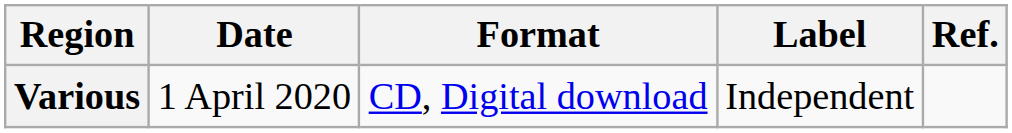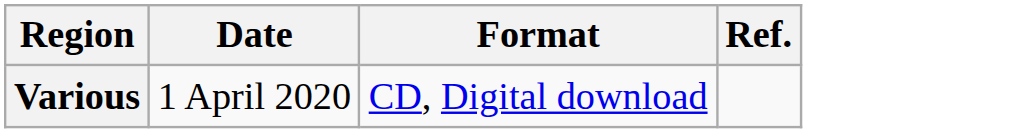- column: Label | Independent
